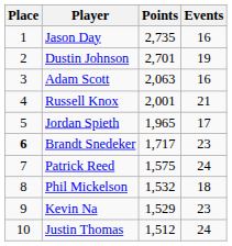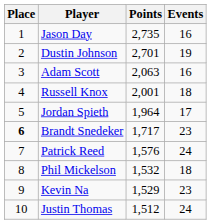Russell Knox | Events: 21 -> 18
Jordan Spieth | Points: 1,965 -> 1,964
Patrick Reed | Points: 1,575 -> 1,576
